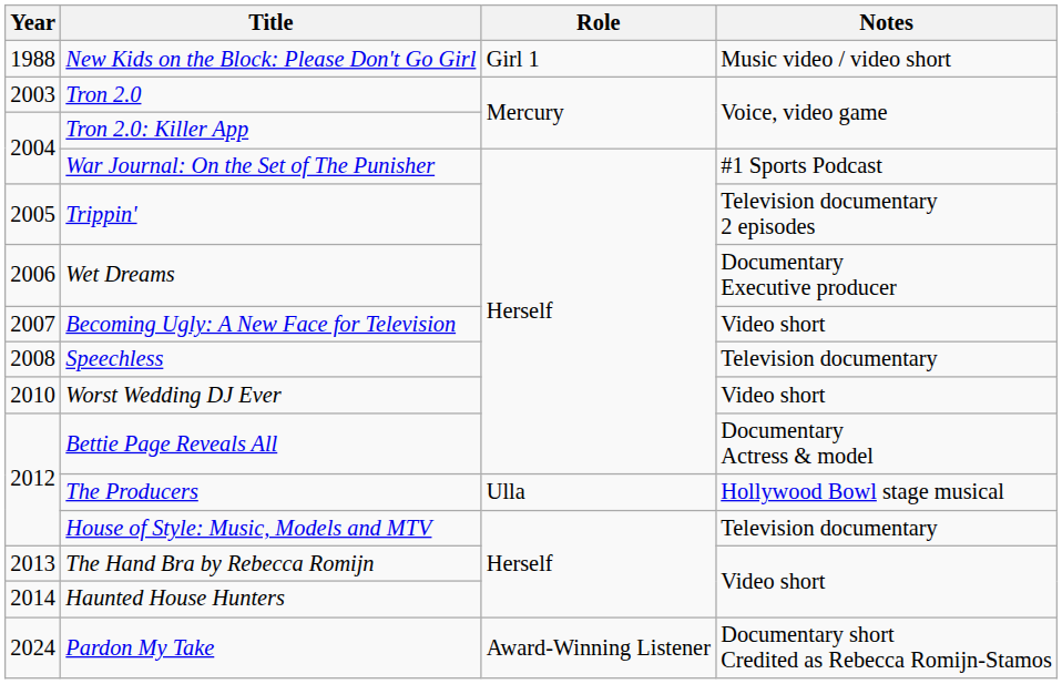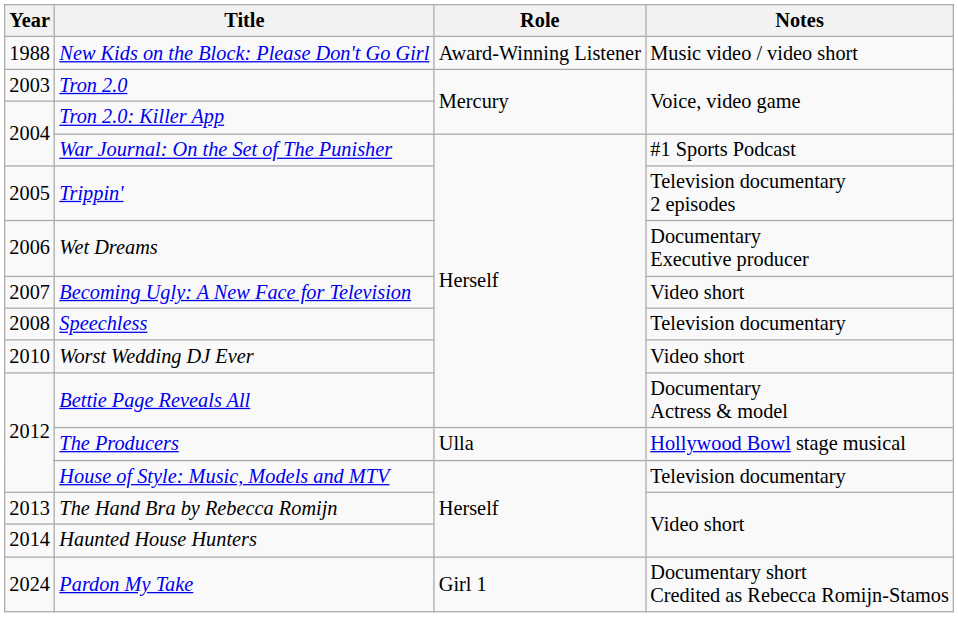New Kids on the Block: Please Don't Go Girl | Role: Girl 1 -> Award-Winning Listener
Pardon My Take | Role: Award-Winning Listener -> Girl 1
